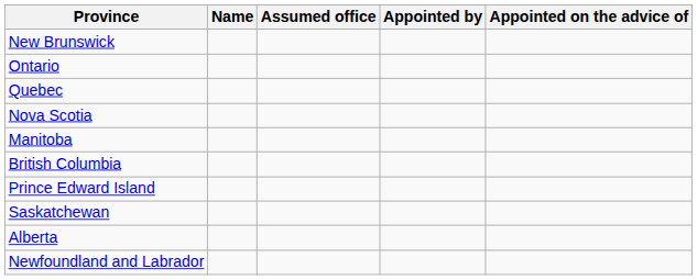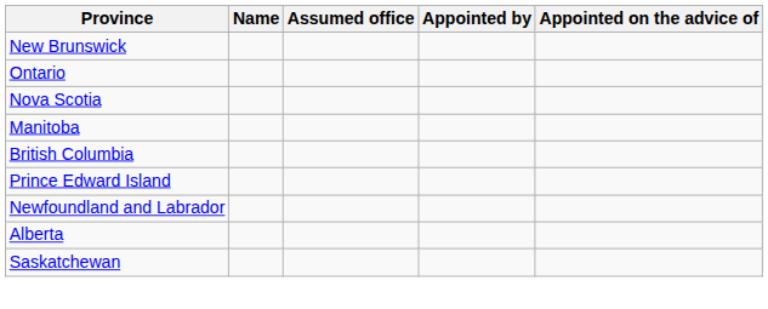- row: Quebec
rows swapped: Saskatchewan <-> Newfoundland and Labrador
